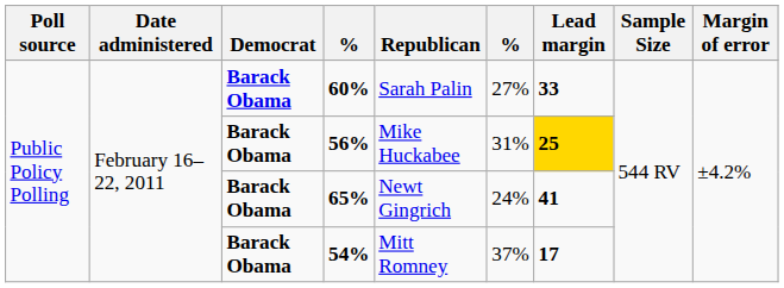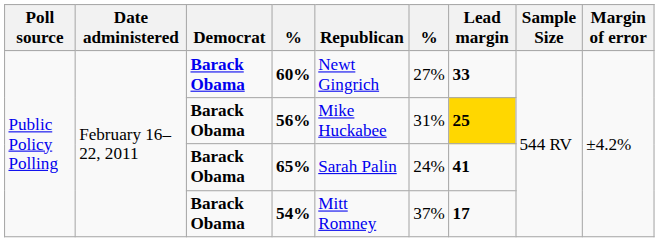60% | Republican: Sarah Palin -> Newt Gingrich
65% | Republican: Newt Gingrich -> Sarah Palin
